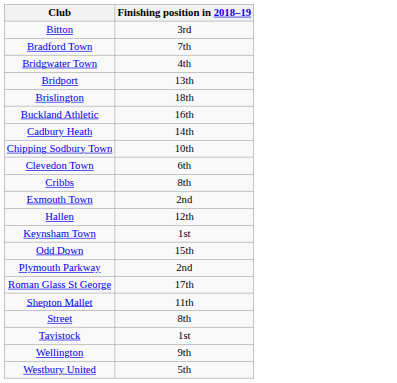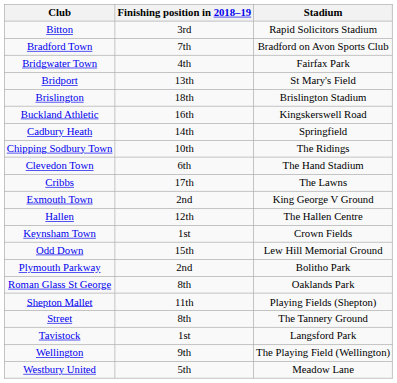+ column: Stadium | Rapid Solicitors Stadium | Bradford on Avon Sports Club | Fairfax Park | St Mary's Field | Brislington Stadium | Kingskerswell Road | Springfield | The Ridings | The Hand Stadium | The Lawns | King George V Ground | The Hallen Centre | Crown Fields | Lew Hill Memorial Ground | Bolitho Park | Oaklands Park | Playing Fields (Shepton) | The Tannery Ground | Langsford Park | The Playing Field (Wellington) | Meadow Lane
Cribbs | Finishing position in 2018–19: 8th -> 17th
Roman Glass St George | Finishing position in 2018–19: 17th -> 8th
